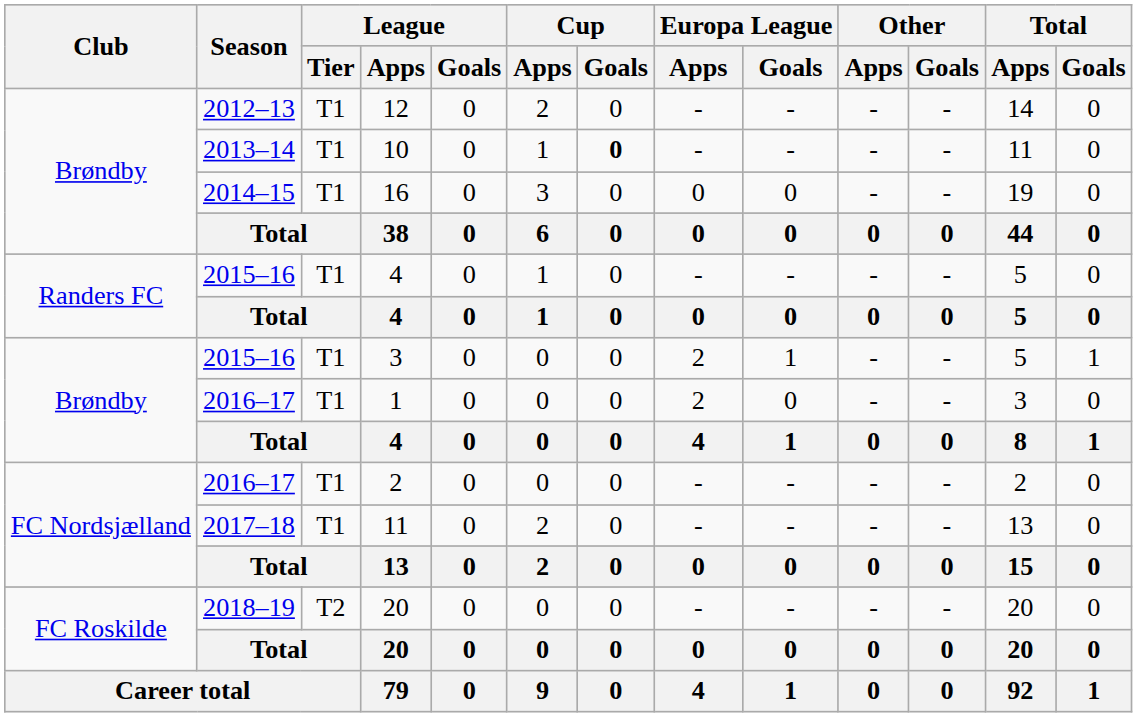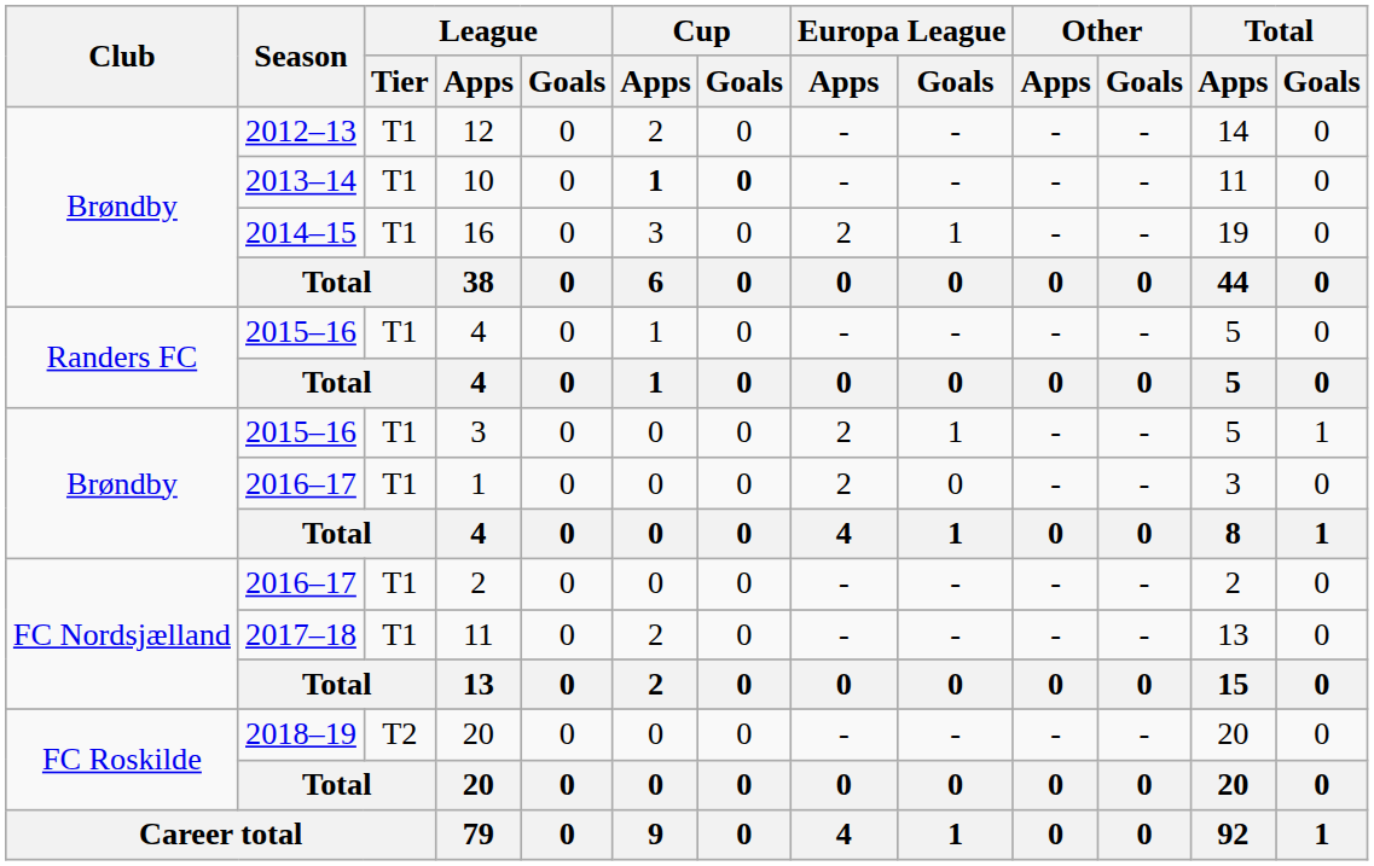10 | Cup / Apps: normal -> bold
16 | Europa League / Apps: 0 -> 2
16 | Europa League / Goals: 0 -> 1
